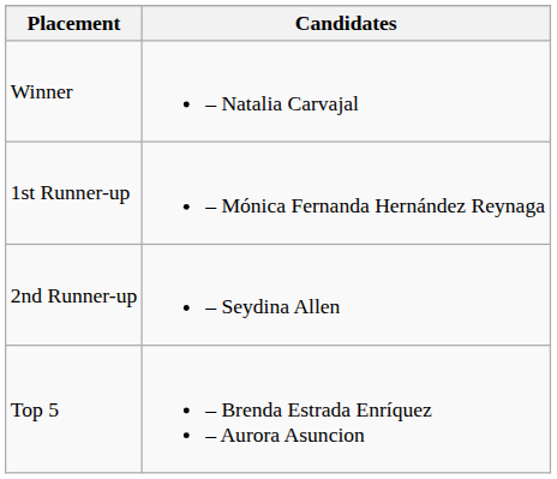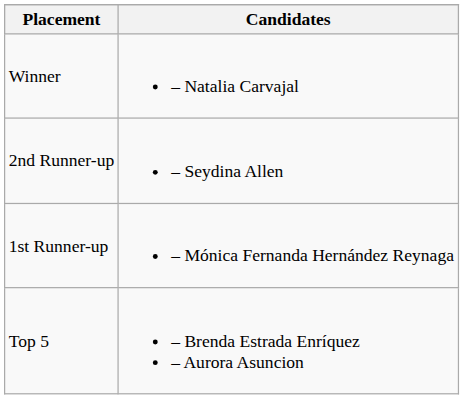rows swapped: 1st Runner-up <-> 2nd Runner-up
